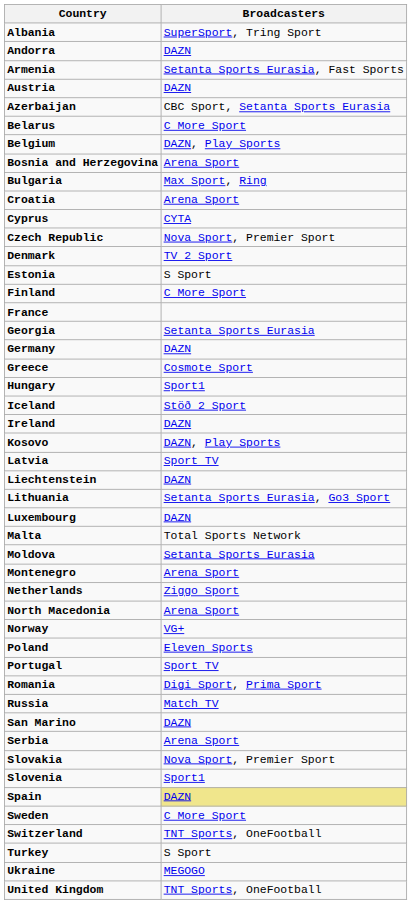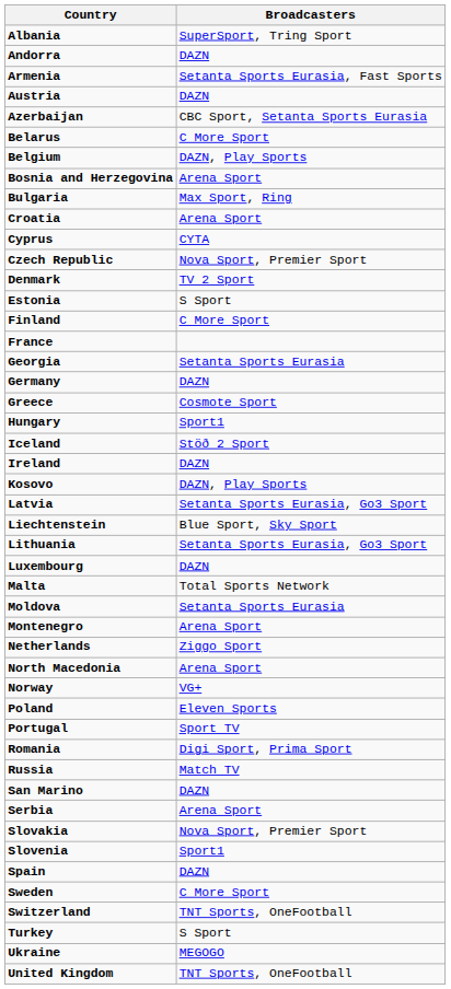Latvia | Broadcasters: Sport TV -> Setanta Sports Eurasia, Go3 Sport
Liechtenstein | Broadcasters: DAZN -> Blue Sport, Sky Sport
Spain | Broadcasters: khaki background -> no background
